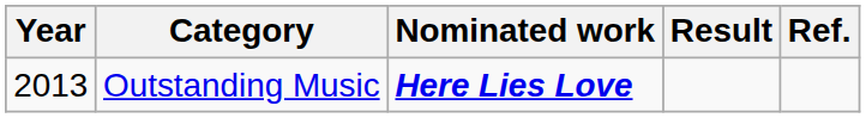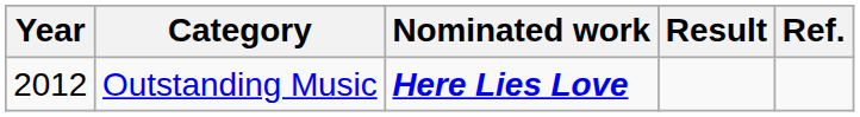Outstanding Music | Year: 2013 -> 2012
